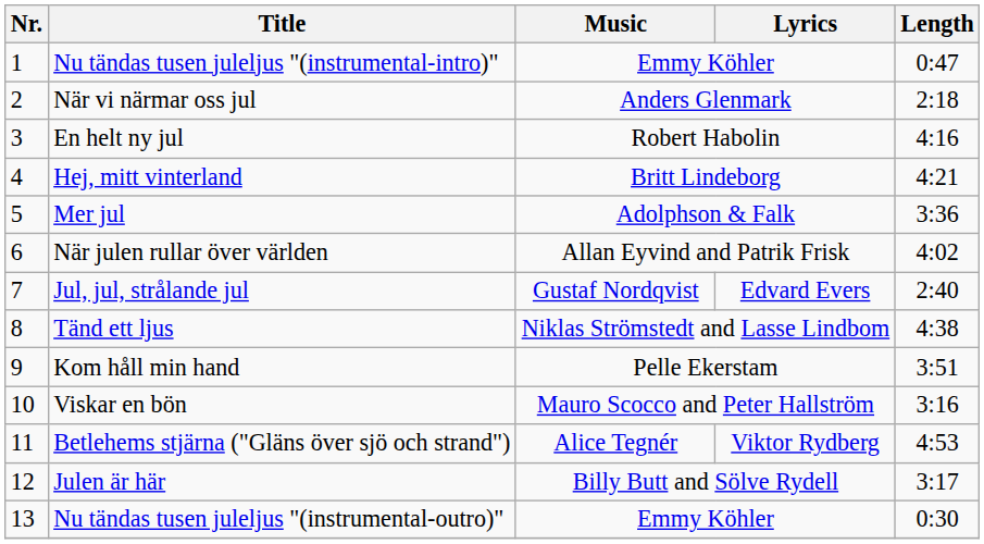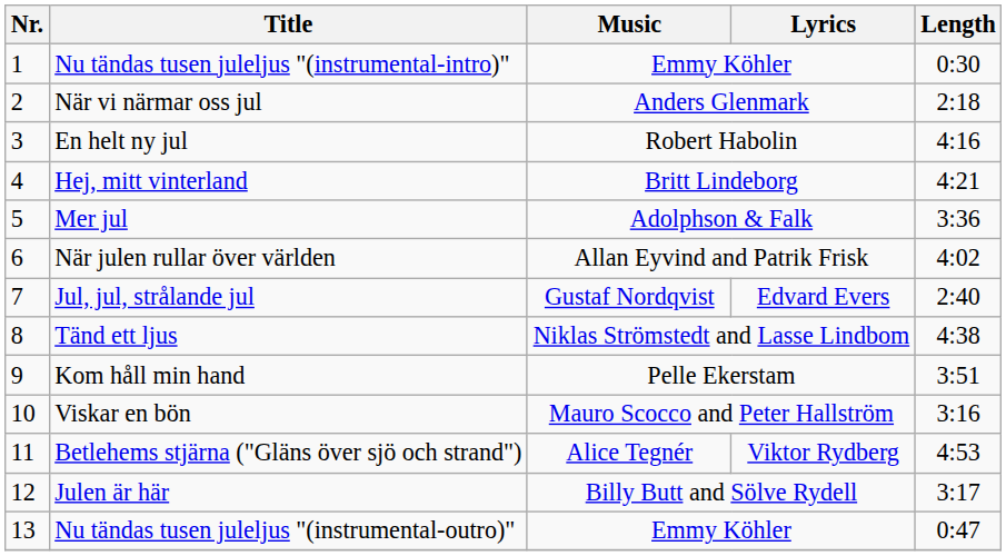Nu tändas tusen juleljus "(instrumental-intro)" | Length: 0:47 -> 0:30
Nu tändas tusen juleljus "(instrumental-outro)" | Length: 0:30 -> 0:47
